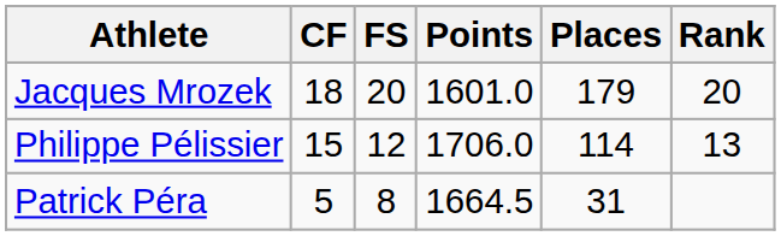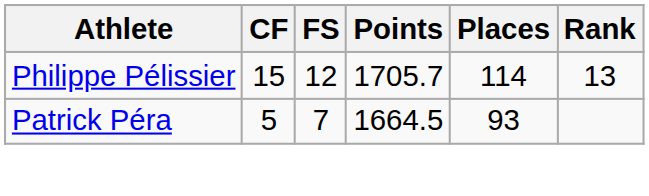- row: Jacques Mrozek | 18 | 20 | 1601.0 | 179 | 20
Philippe Pélissier | Points: 1706.0 -> 1705.7
Patrick Péra | FS: 8 -> 7
Patrick Péra | Places: 31 -> 93
